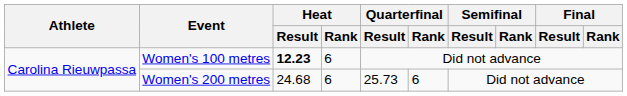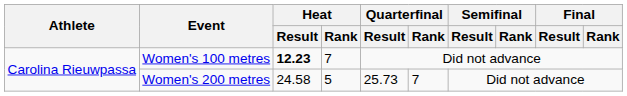Women's 100 metres | Heat / Rank: 6 -> 7
Women's 200 metres | Heat / Result: 24.68 -> 24.58
Women's 200 metres | Heat / Rank: 6 -> 5
Women's 200 metres | Quarterfinal / Rank: 6 -> 7
